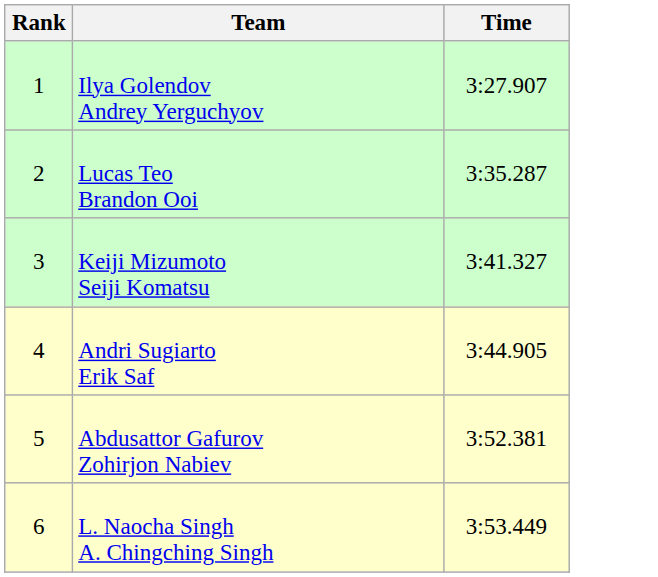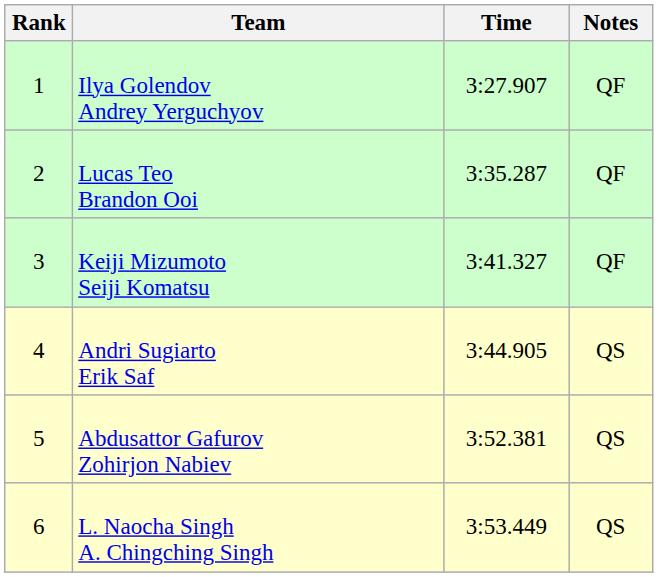+ column: Notes | QF | QF | QF | QS | QS | QS
